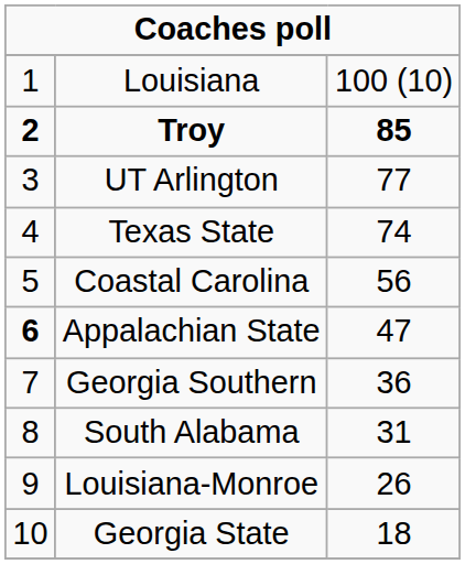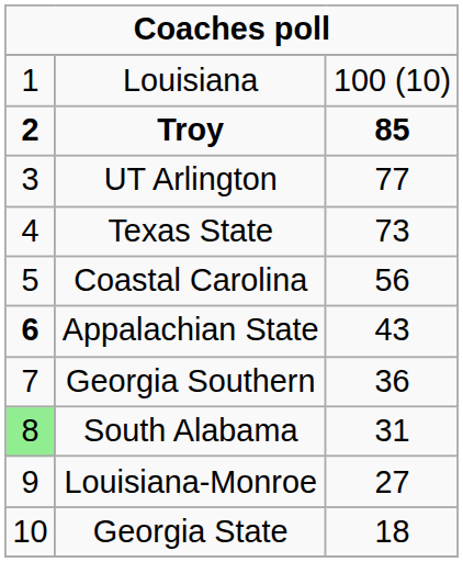Texas State | column 3: 74 -> 73
Appalachian State | column 3: 47 -> 43
South Alabama | column 1: no background -> lightgreen background
Louisiana-Monroe | column 3: 26 -> 27
